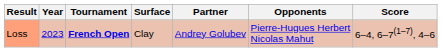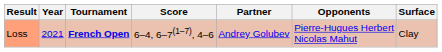columns swapped: Surface <-> Score
Loss | Year: 2023 -> 2021
